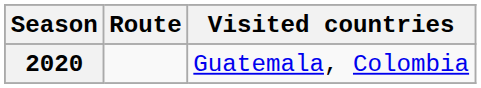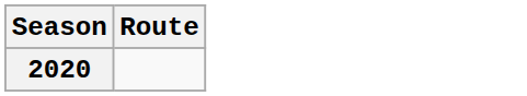- column: Visited countries | Guatemala, Colombia
